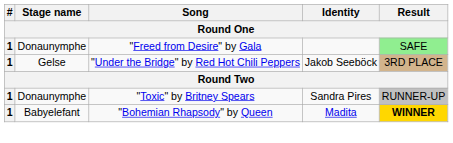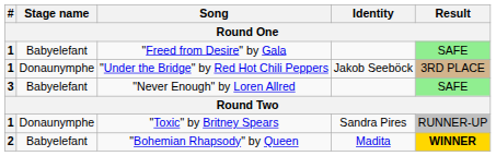"Freed from Desire" by Gala | Stage name: Donaunymphe -> Babyelefant
"Under the Bridge" by Red Hot Chili Peppers | Stage name: Gelse -> Donaunymphe
+ row: 3 | Babyelefant | "Never Enough" by Loren Allred | SAFE
"Bohemian Rhapsody" by Queen | #: 1 -> 2
